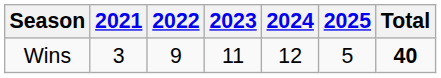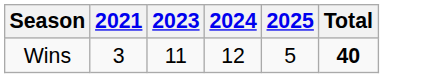- column: 2022 | 9
